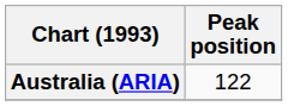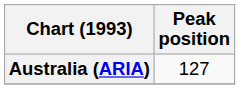Australia (ARIA) | Peak position: 122 -> 127
